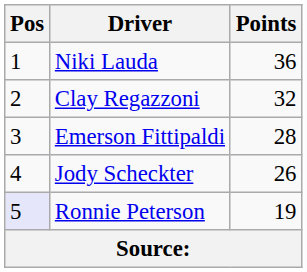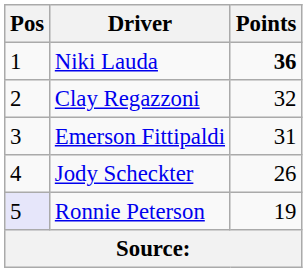Niki Lauda | Points: normal -> bold
Emerson Fittipaldi | Points: 28 -> 31
